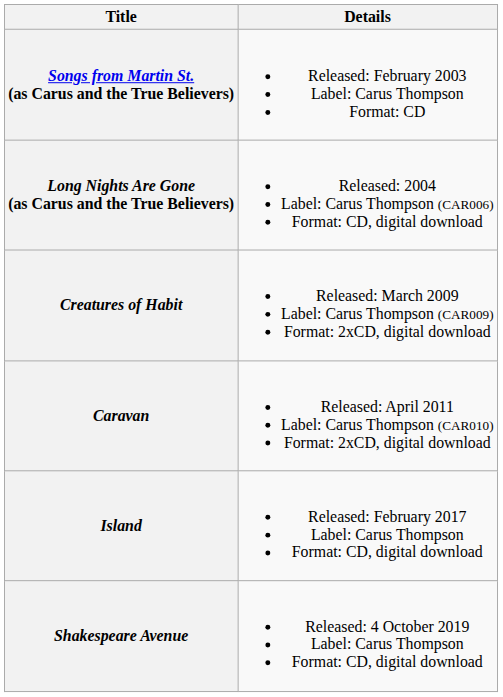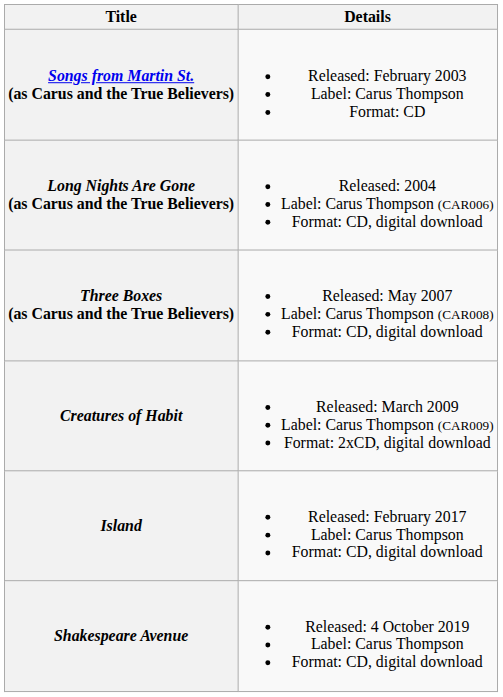+ row: Three Boxes (as Carus and the True Believers) | Released: May 2007 Label: Carus Thompson (CAR008) Format: CD, digital download
- row: Caravan | Released: April 2011 Label: Carus Thompson (CAR010) Format: 2xCD, digital download
